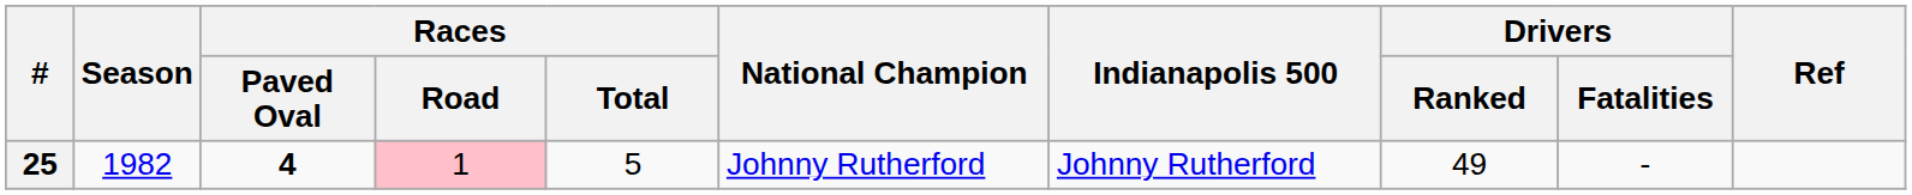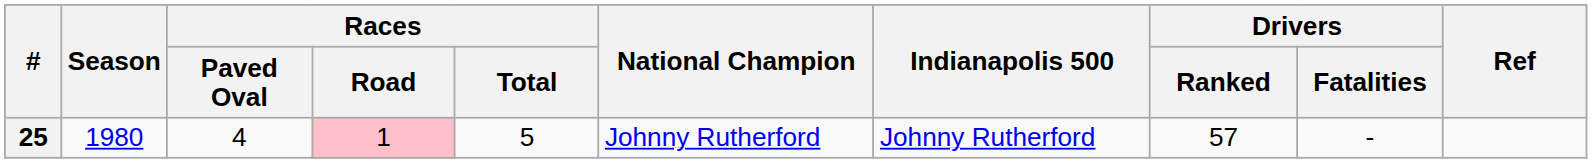25 | Season: 1982 -> 1980
25 | Races / Paved Oval: bold -> normal
25 | Drivers / Ranked: 49 -> 57
